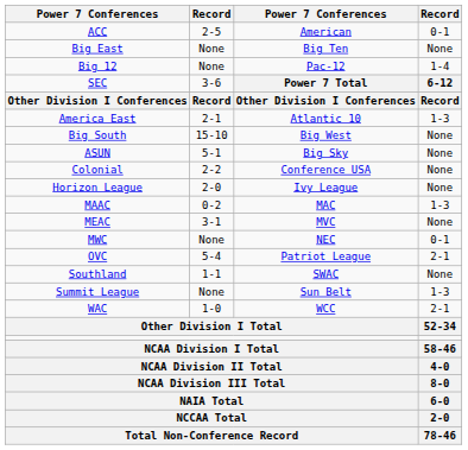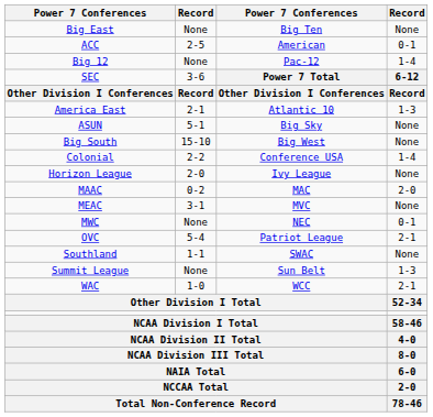rows swapped: ACC <-> Big East
rows swapped: ASUN <-> Big South
Colonial | column 4: None -> 1-4
MAAC | column 4: 1-3 -> 2-0
